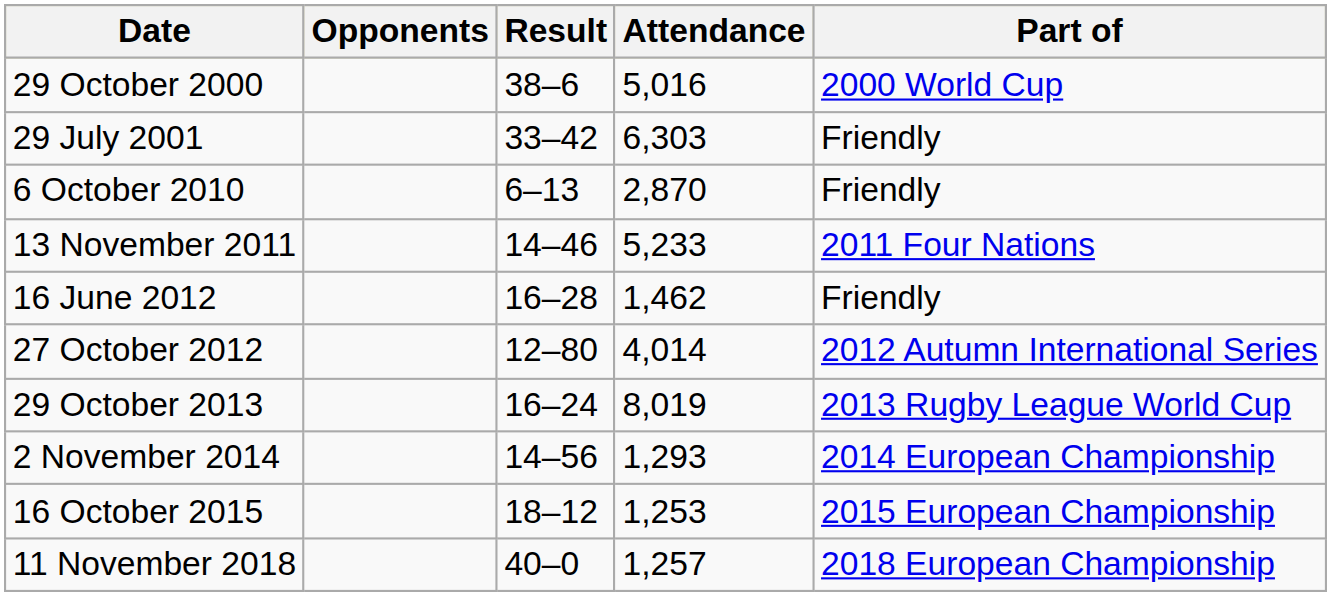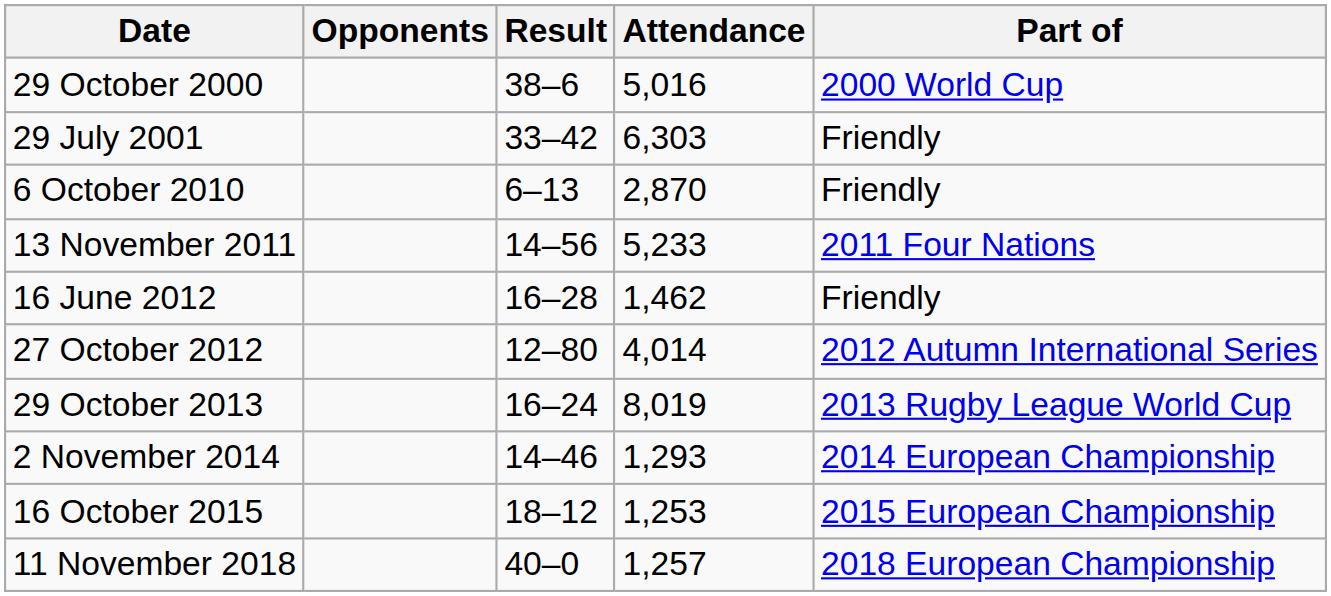13 November 2011 | Result: 14–46 -> 14–56
2 November 2014 | Result: 14–56 -> 14–46
